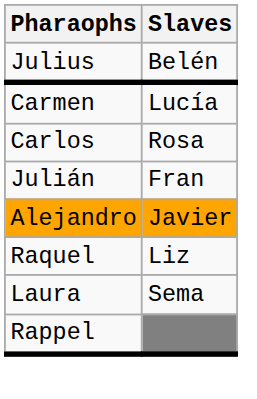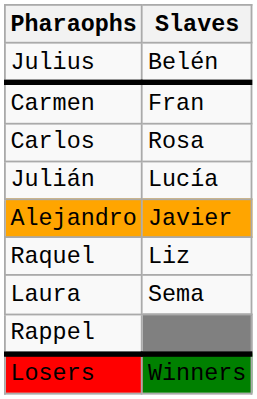Carmen | Slaves: Lucía -> Fran
Julián | Slaves: Fran -> Lucía
+ row: Losers | Winners
